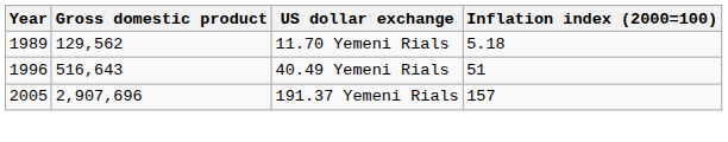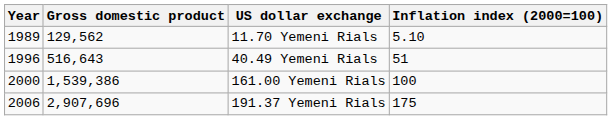11.70 Yemeni Rials | Inflation index (2000=100): 5.18 -> 5.10
+ row: 2000 | 1,539,386 | 161.00 Yemeni Rials | 100
191.37 Yemeni Rials | Year: 2005 -> 2006
191.37 Yemeni Rials | Inflation index (2000=100): 157 -> 175
